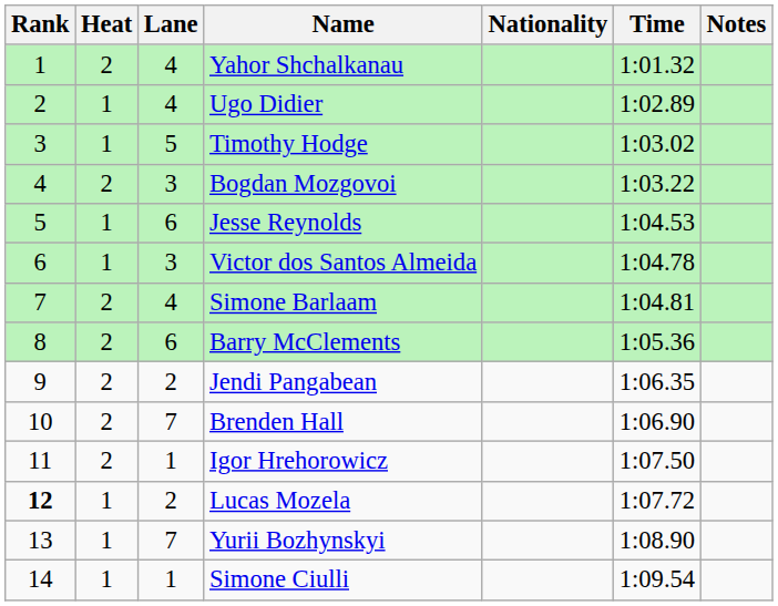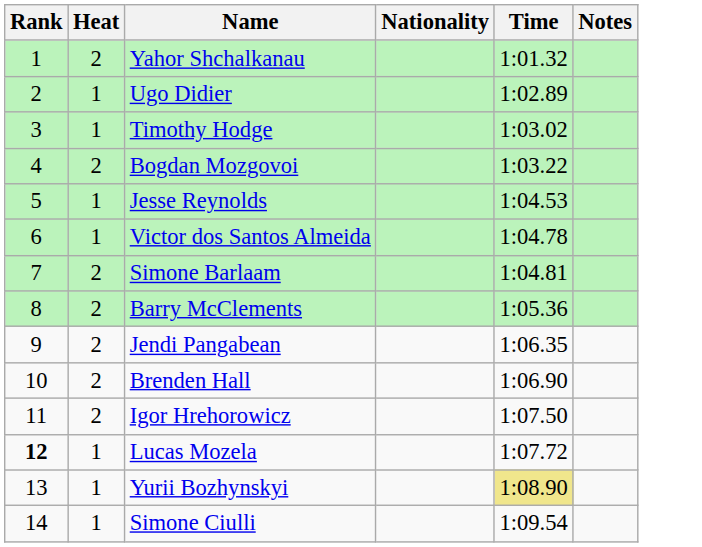- column: Lane | 4 | 4 | 5 | 3 | 6 | 3 | 4 | 6 | 2 | 7 | 1 | 2 | 7 | 1
Yurii Bozhynskyi | Time: no background -> khaki background
